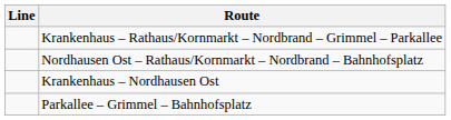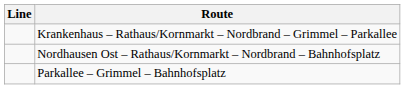- row: Krankenhaus – Nordhausen Ost
